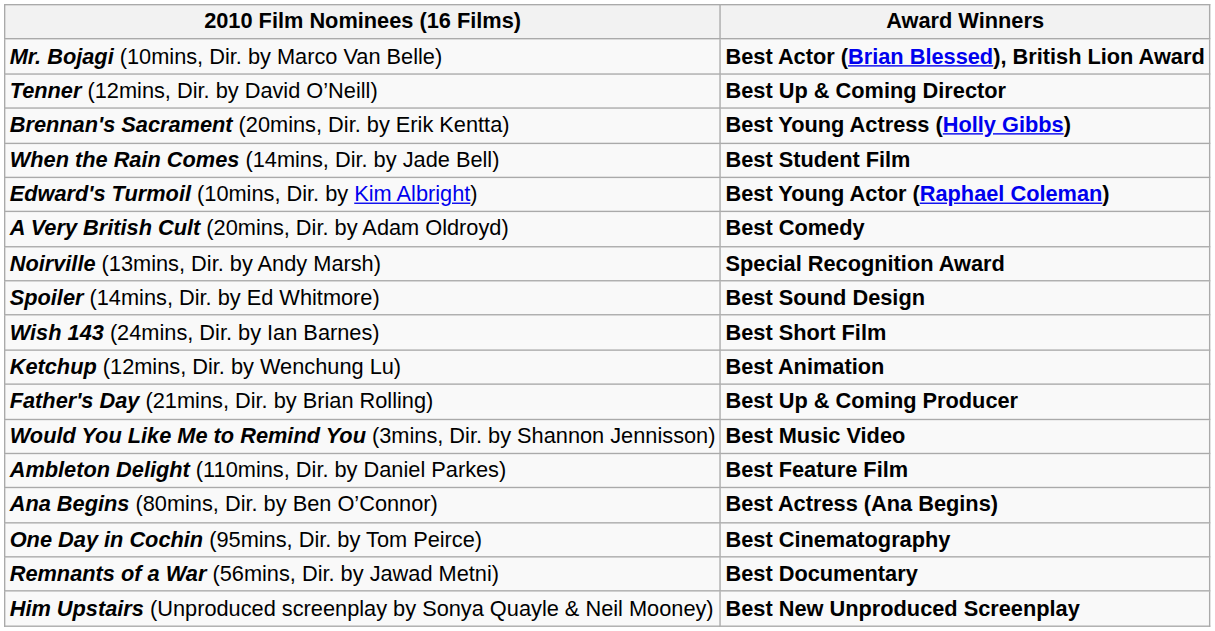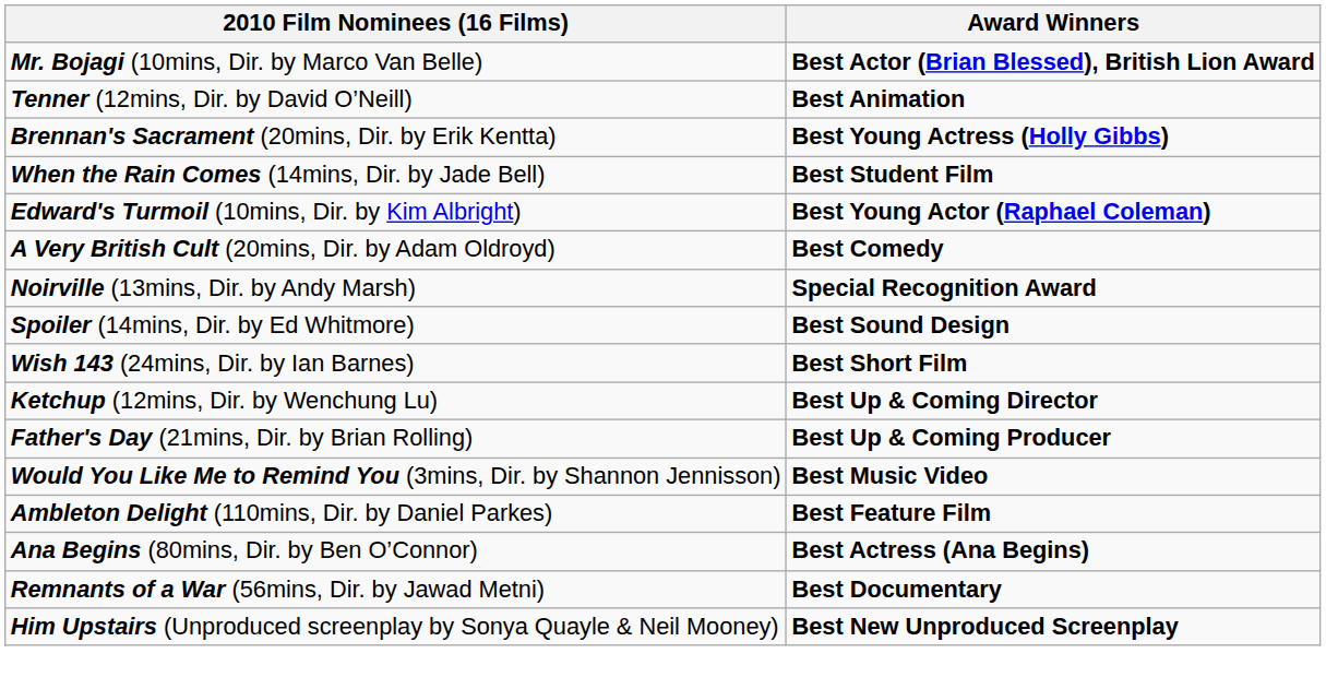Tenner (12mins, Dir. by David O’Neill) | Award Winners: Best Up & Coming Director -> Best Animation
Ketchup (12mins, Dir. by Wenchung Lu) | Award Winners: Best Animation -> Best Up & Coming Director
- row: One Day in Cochin (95mins, Dir. by Tom Peirce) | Best Cinematography
